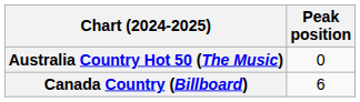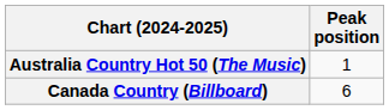Australia Country Hot 50 (The Music) | Peak position: 0 -> 1
